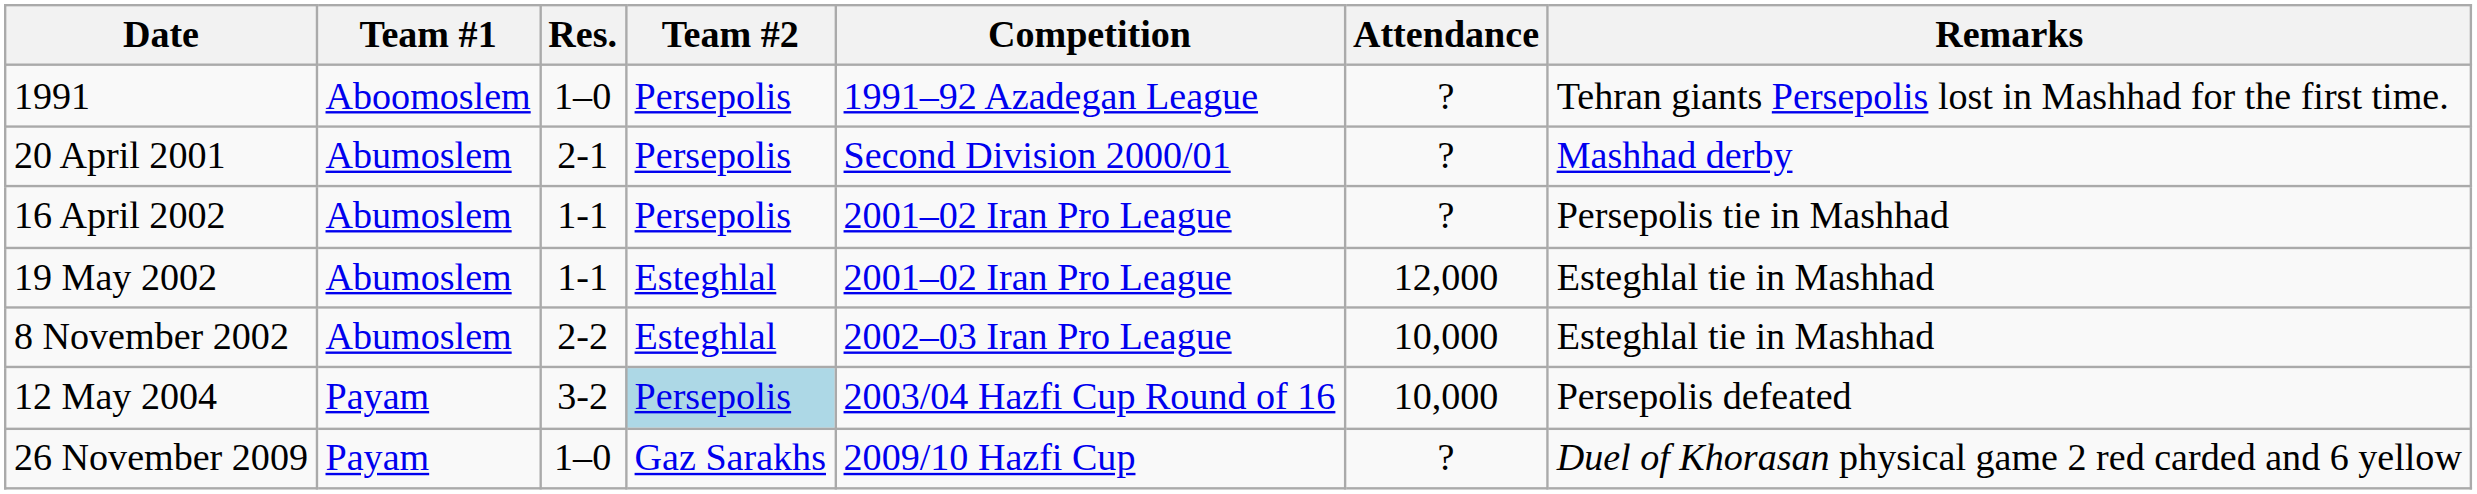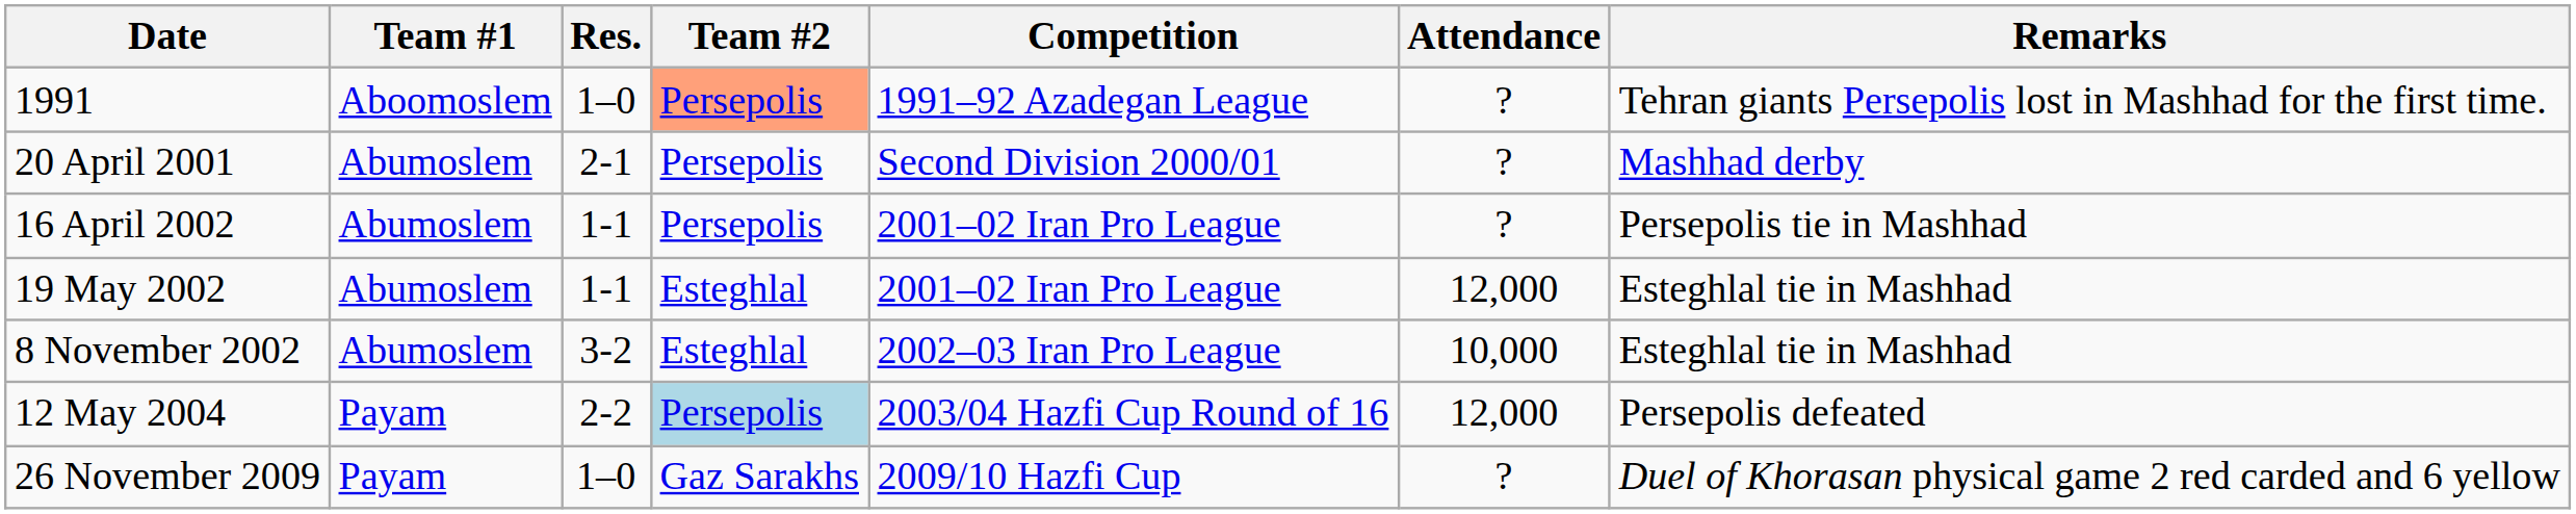1991 | Team #2: no background -> lightsalmon background
8 November 2002 | Res.: 2-2 -> 3-2
12 May 2004 | Res.: 3-2 -> 2-2
12 May 2004 | Attendance: 10,000 -> 12,000
